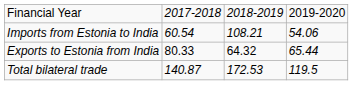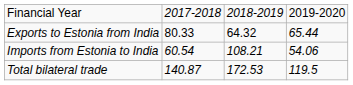rows swapped: Exports to Estonia from India <-> Imports from Estonia to India
